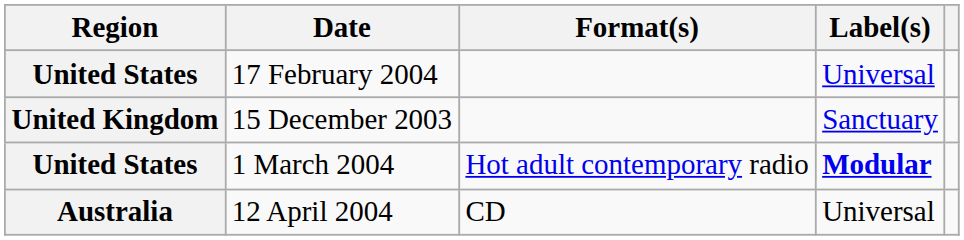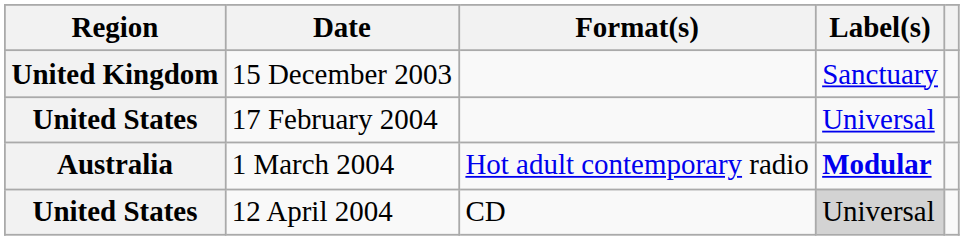rows swapped: 15 December 2003 <-> 17 February 2004
1 March 2004 | Region: United States -> Australia
12 April 2004 | Region: Australia -> United States
12 April 2004 | Label(s): no background -> lightgrey background
